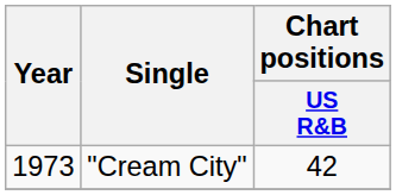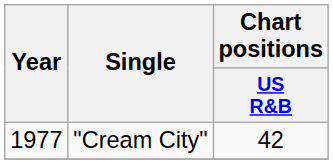"Cream City" | Year: 1973 -> 1977
